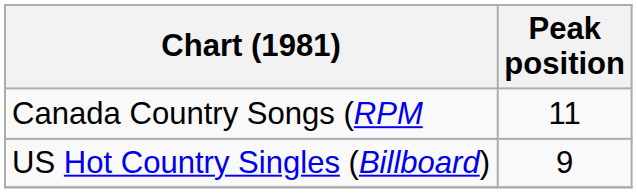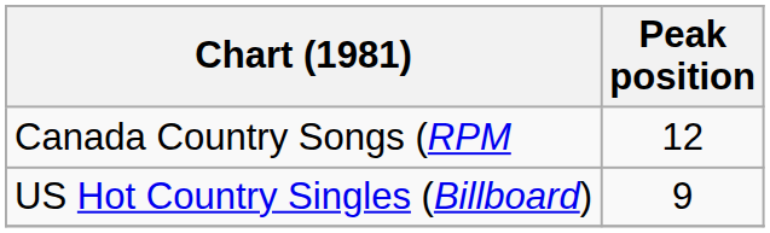Canada Country Songs (RPM | Peak position: 11 -> 12
